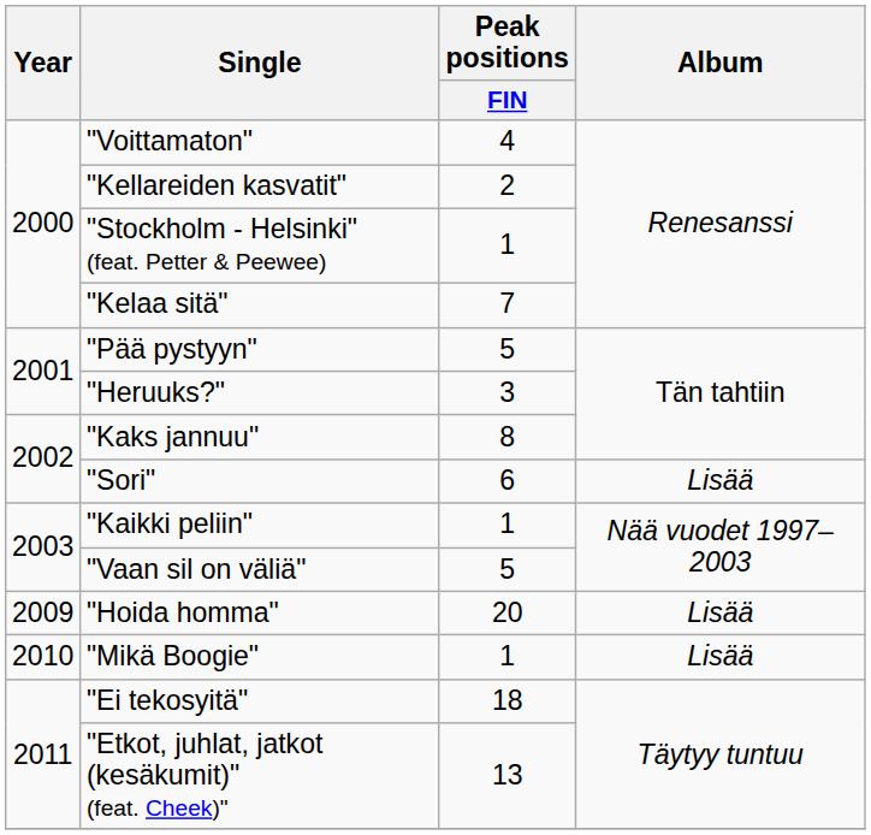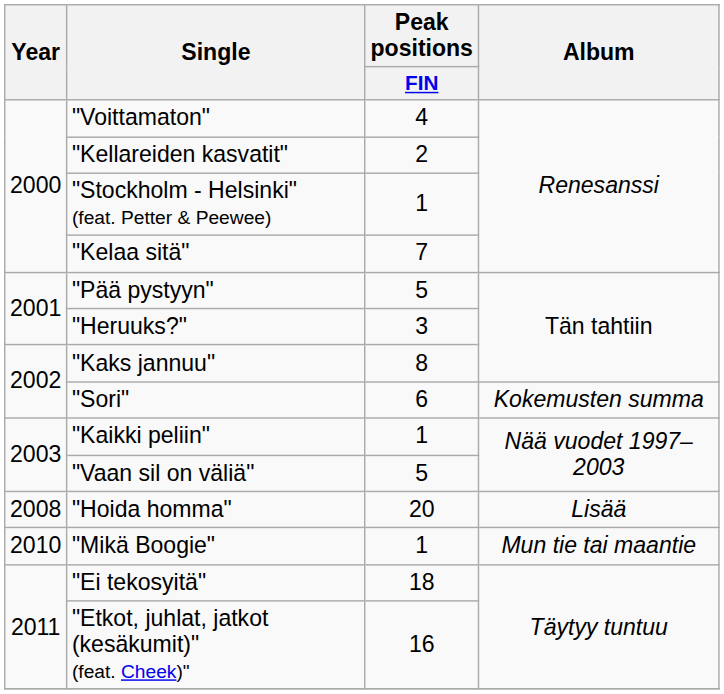"Sori" | Album: Lisää -> Kokemusten summa
"Hoida homma" | Year: 2009 -> 2008
"Mikä Boogie" | Album: Lisää -> Mun tie tai maantie
"Etkot, juhlat, jatkot (kesäkumit)" (feat. Cheek)" | Peak positions / FIN: 13 -> 16
